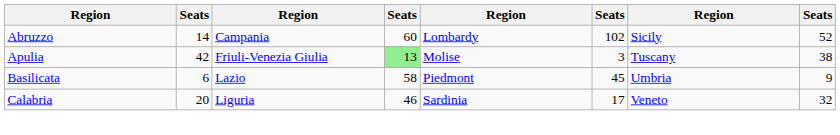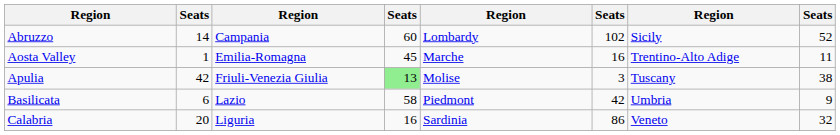+ row: Aosta Valley | 1 | Emilia-Romagna | 45 | Marche | 16 | Trentino-Alto Adige | 11
Basilicata | column 6: 45 -> 42
Calabria | column 4: 46 -> 16
Calabria | column 6: 17 -> 86
